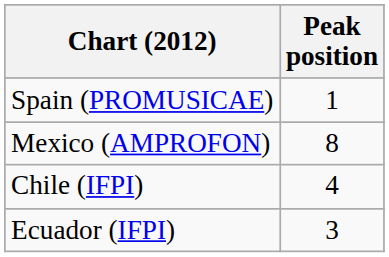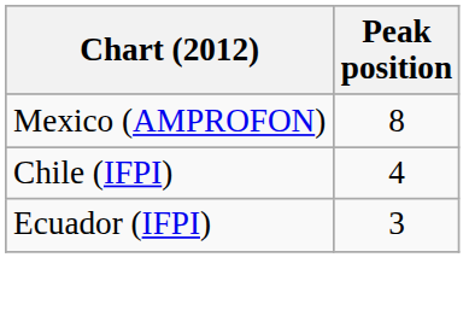- row: Spain (PROMUSICAE) | 1
